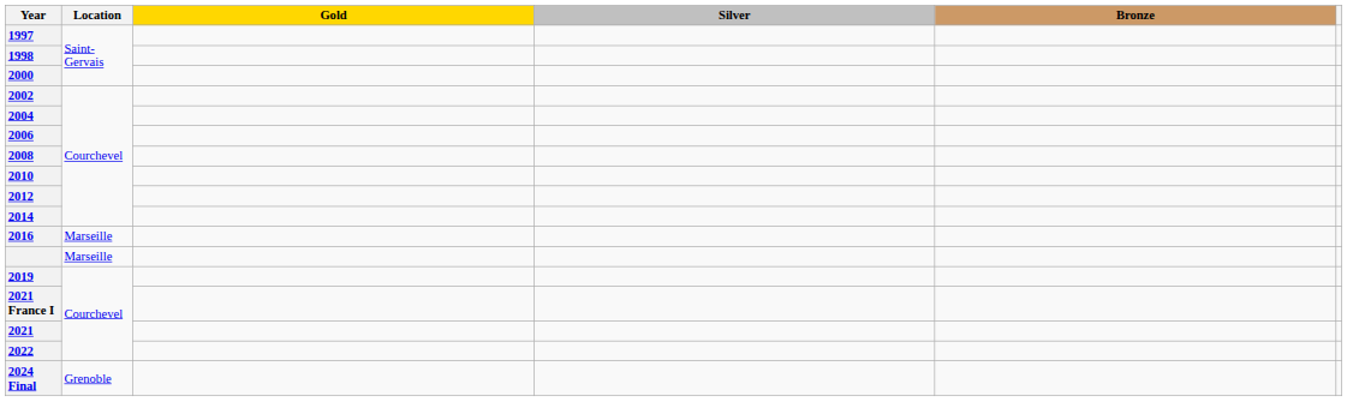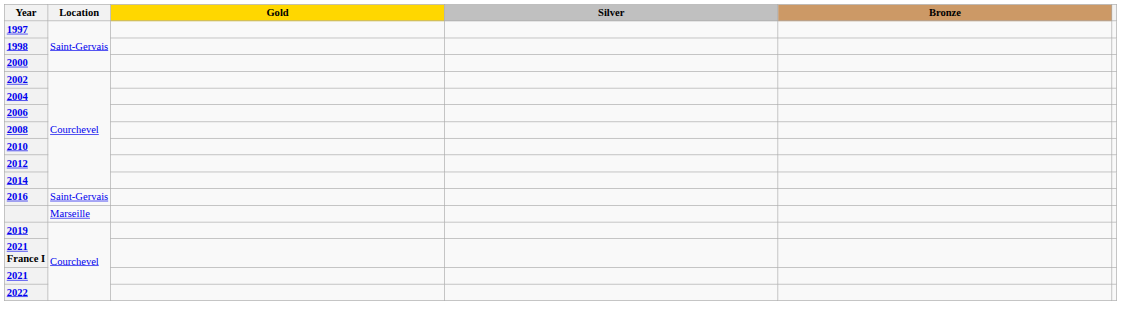2016 | Location: Marseille -> Saint-Gervais
- row: 2024 Final | Grenoble
